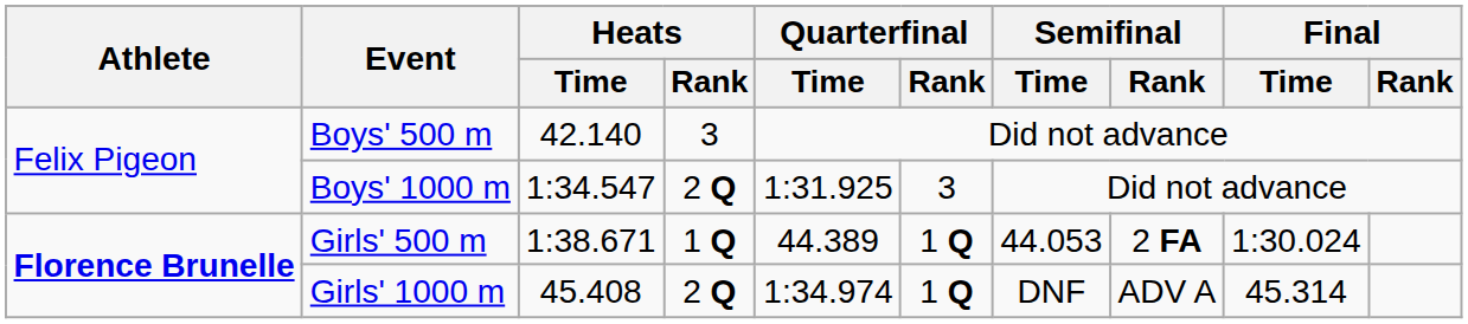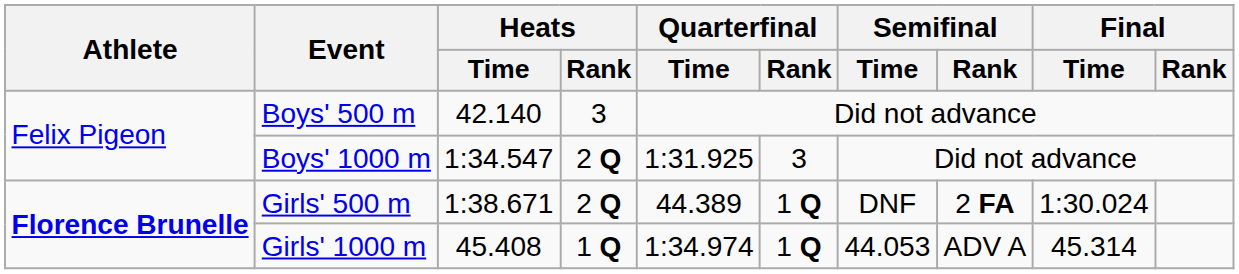Girls' 500 m | Heats / Rank: 1 Q -> 2 Q
Girls' 500 m | Semifinal / Time: 44.053 -> DNF
Girls' 1000 m | Heats / Rank: 2 Q -> 1 Q
Girls' 1000 m | Semifinal / Time: DNF -> 44.053
